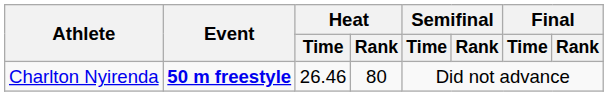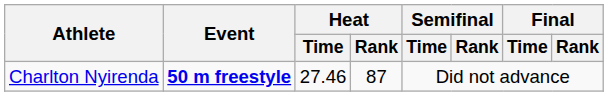Charlton Nyirenda | Heat / Time: 26.46 -> 27.46
Charlton Nyirenda | Heat / Rank: 80 -> 87
